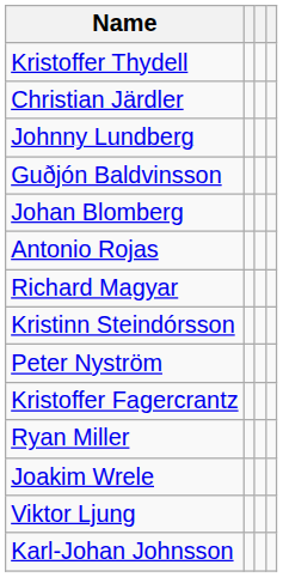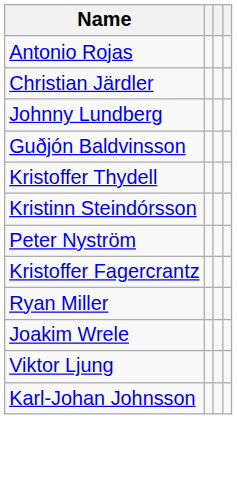rows swapped: Antonio Rojas <-> Kristoffer Thydell
- row: Johan Blomberg
- row: Richard Magyar
